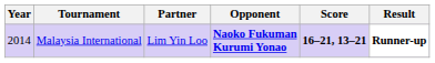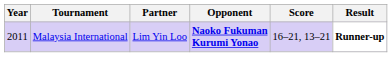Malaysia International | Year: 2014 -> 2011
Malaysia International | Score: bold -> normal
